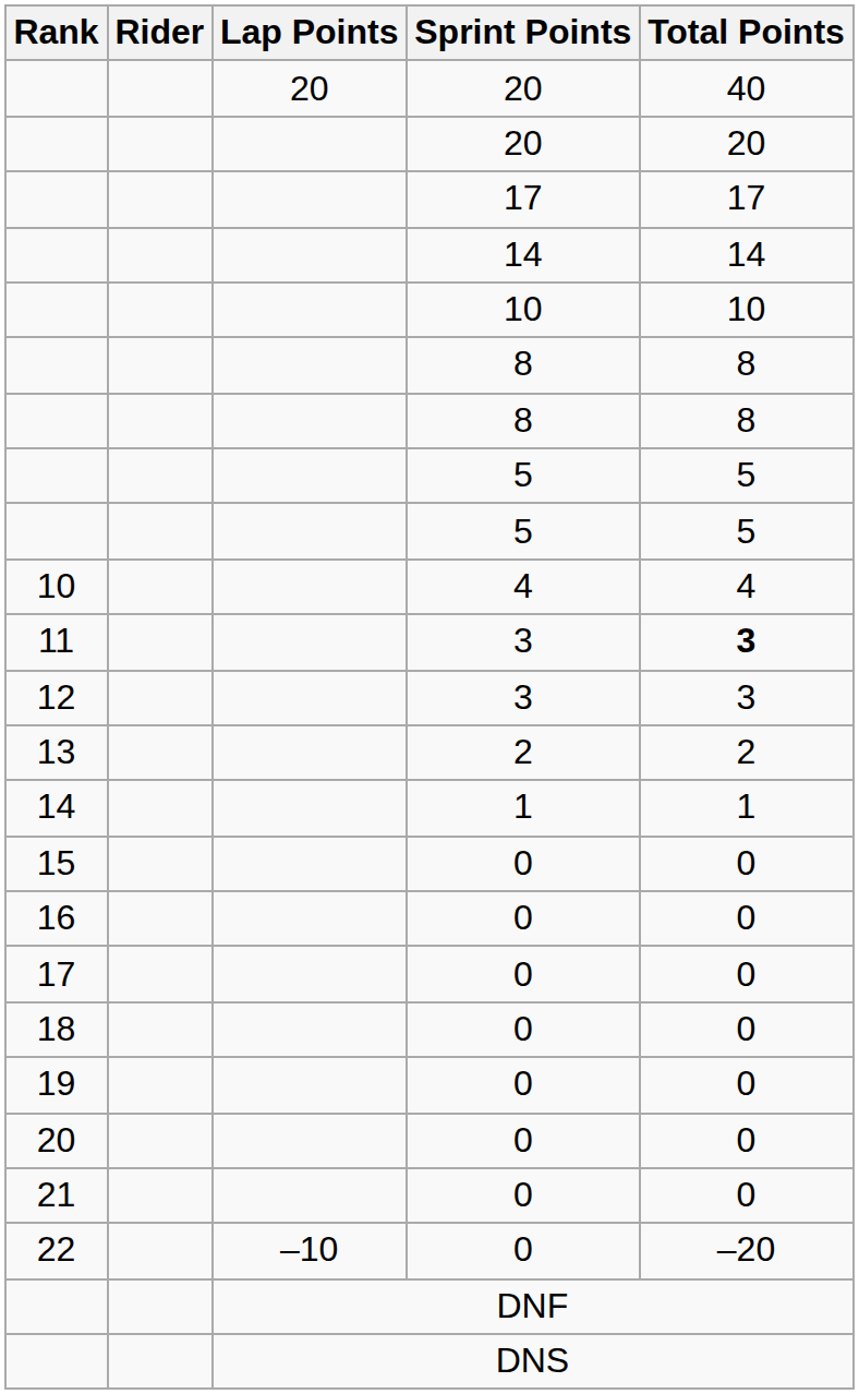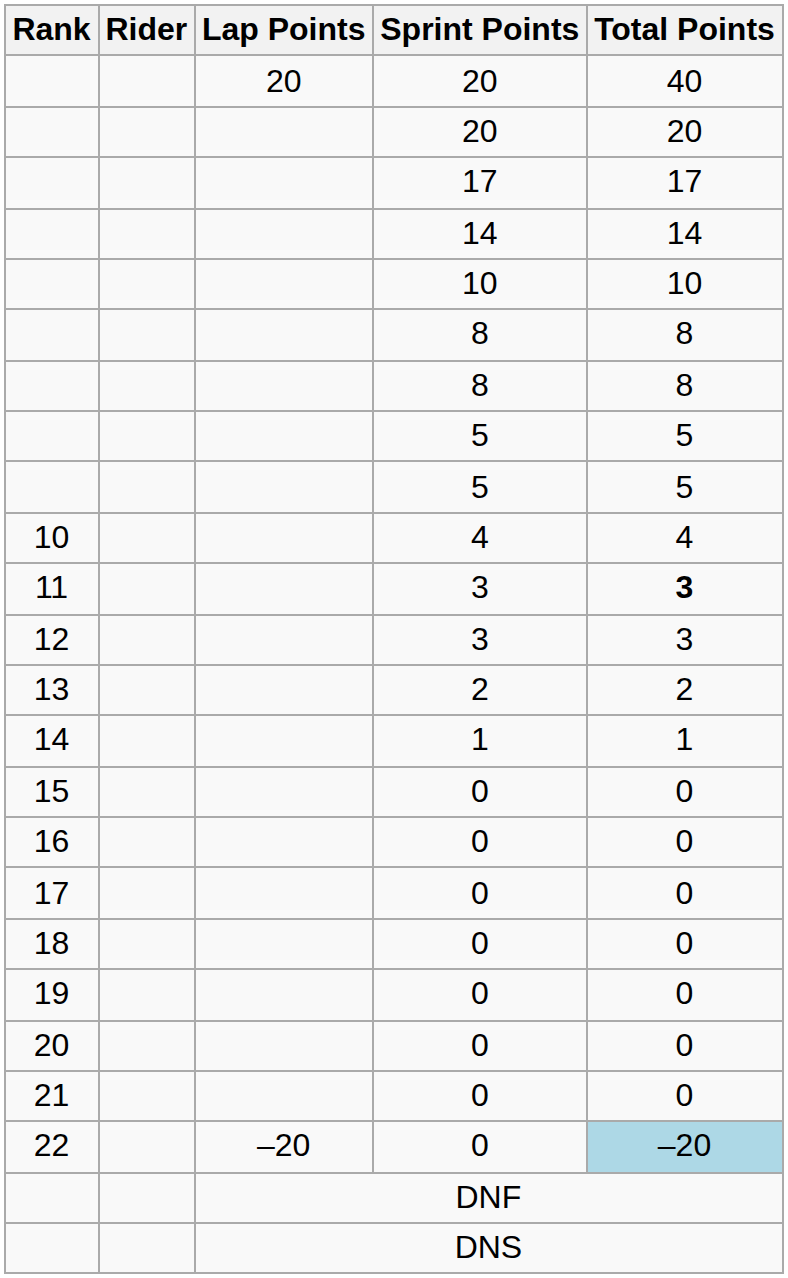22 | Lap Points: –10 -> –20
22 | Total Points: no background -> lightblue background
